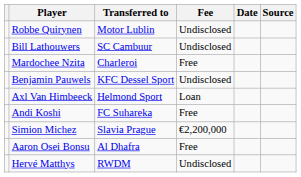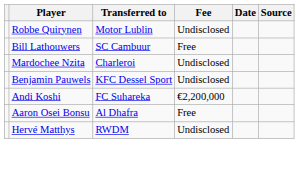Bill Lathouwers | Fee: Undisclosed -> Free
Mardochee Nzita | Fee: Free -> Undisclosed
- row: Axl Van Himbeeck | Helmond Sport | Loan
Andi Koshi | Fee: Free -> €2,200,000
- row: Simion Michez | Slavia Prague | €2,200,000
